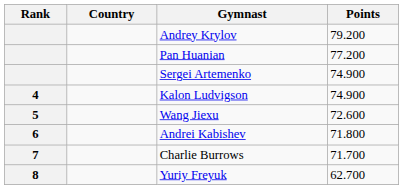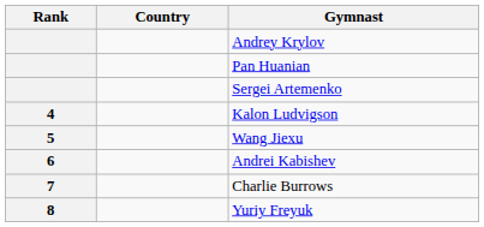- column: Points | 79.200 | 77.200 | 74.900 | 74.900 | 72.600 | 71.800 | 71.700 | 62.700
